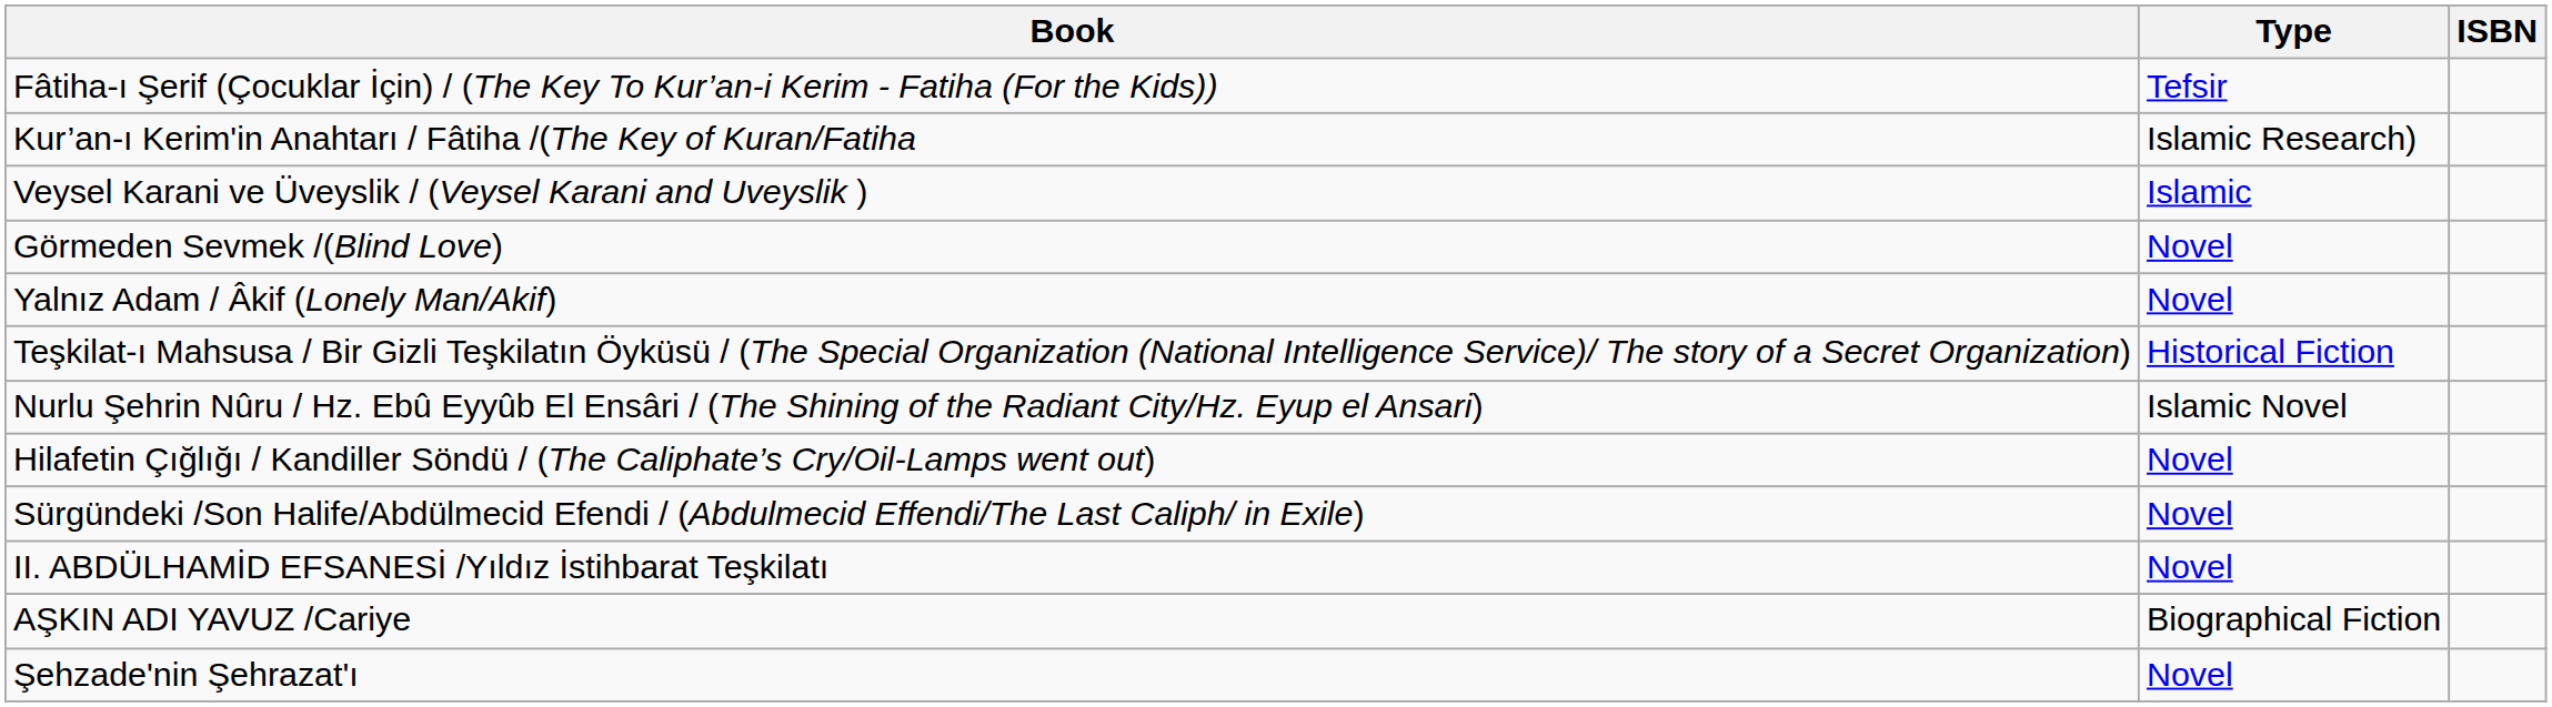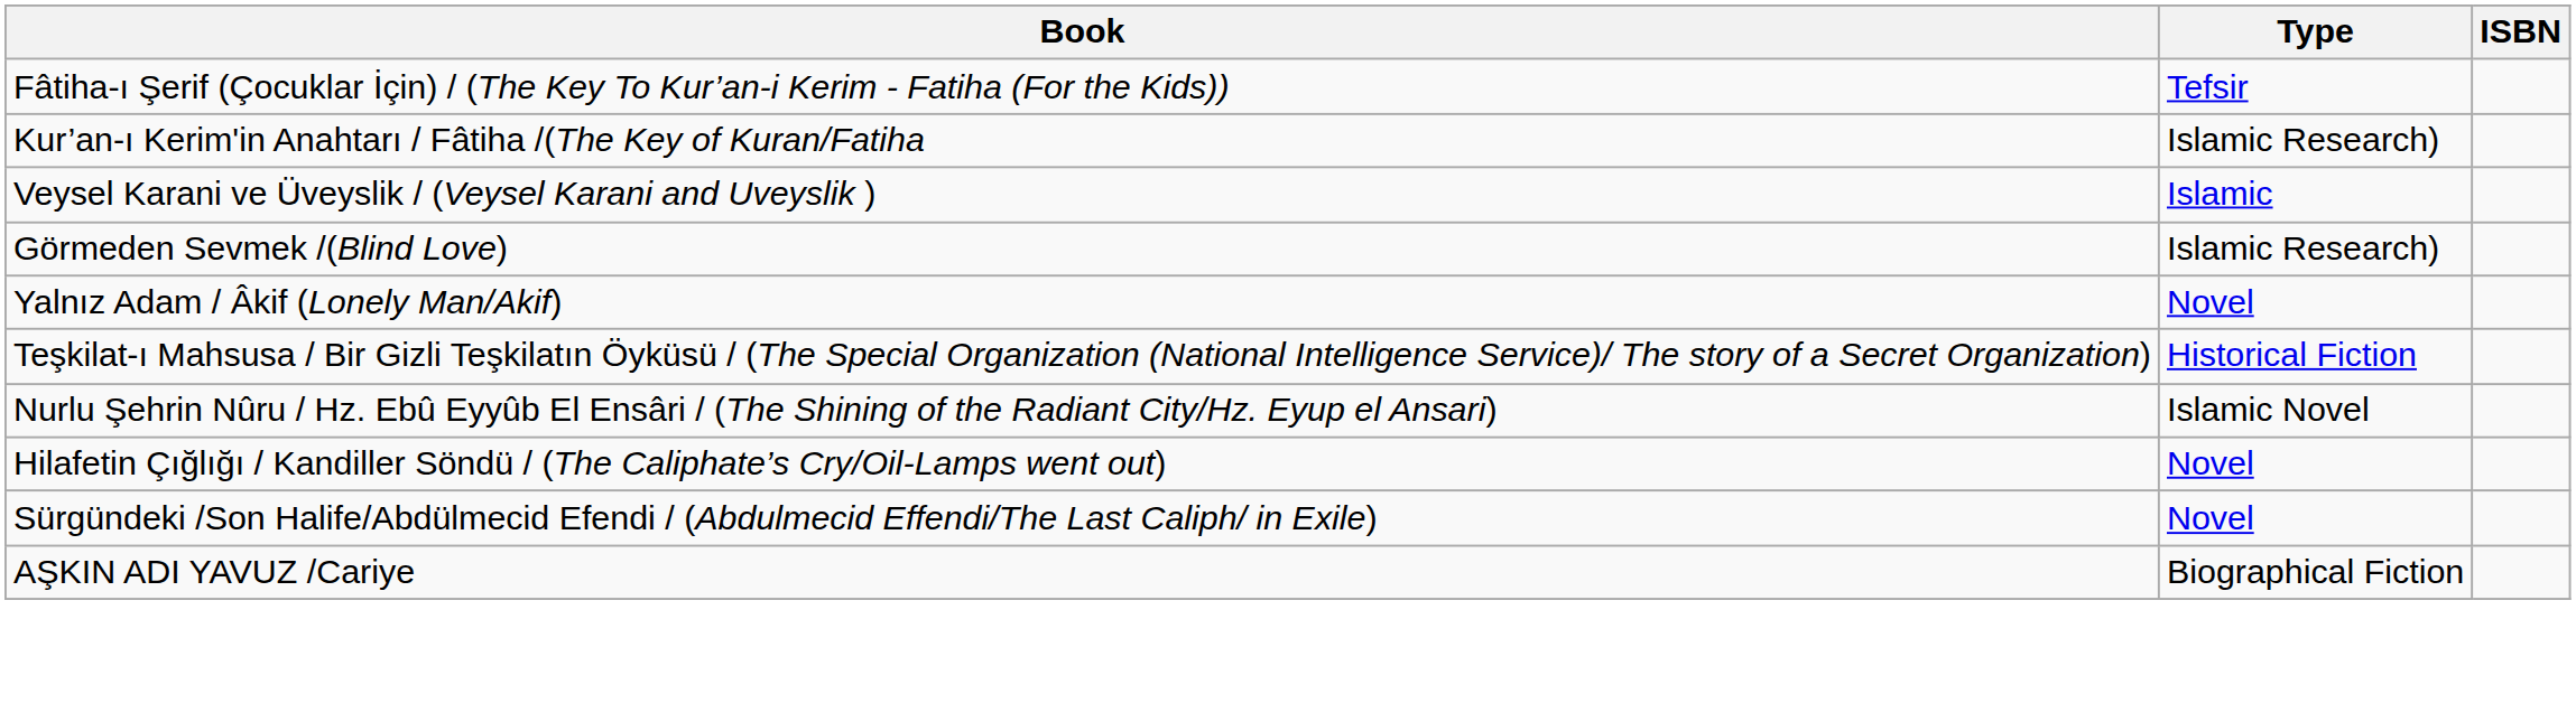Görmeden Sevmek /(Blind Love) | Type: Novel -> Islamic Research)
- row: II. ABDÜLHAMİD EFSANESİ /Yıldız İstihbarat Teşkilatı | Novel
- row: Şehzade'nin Şehrazat'ı | Novel
